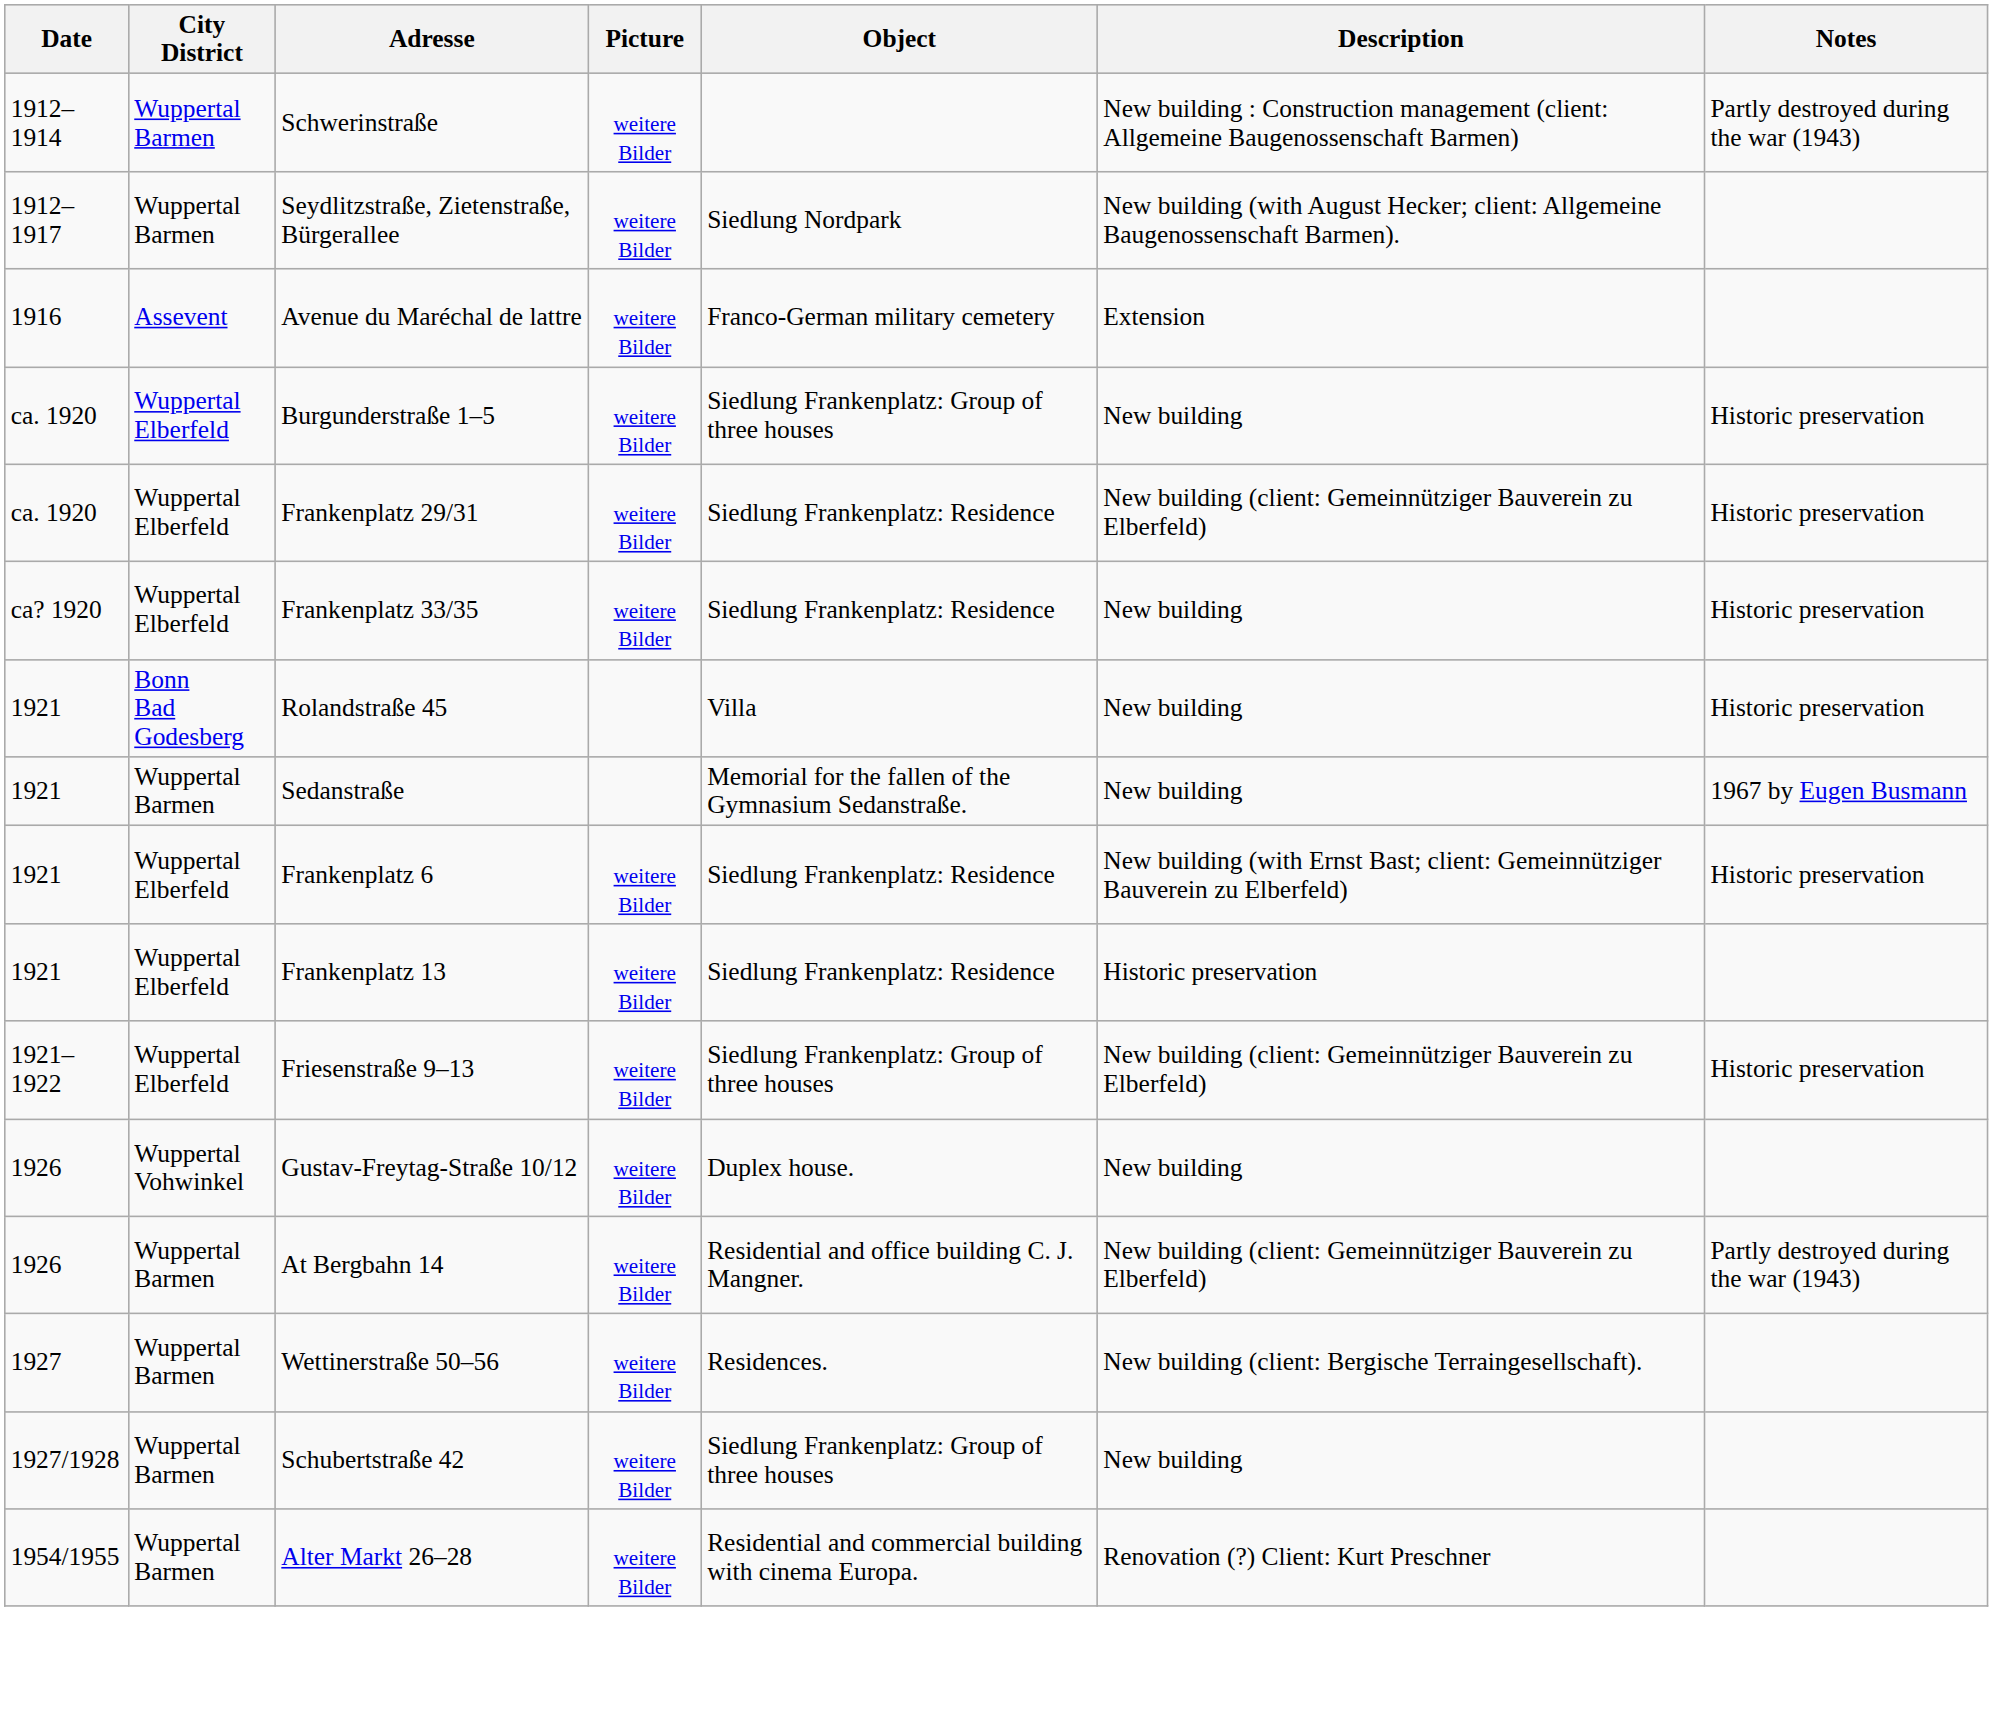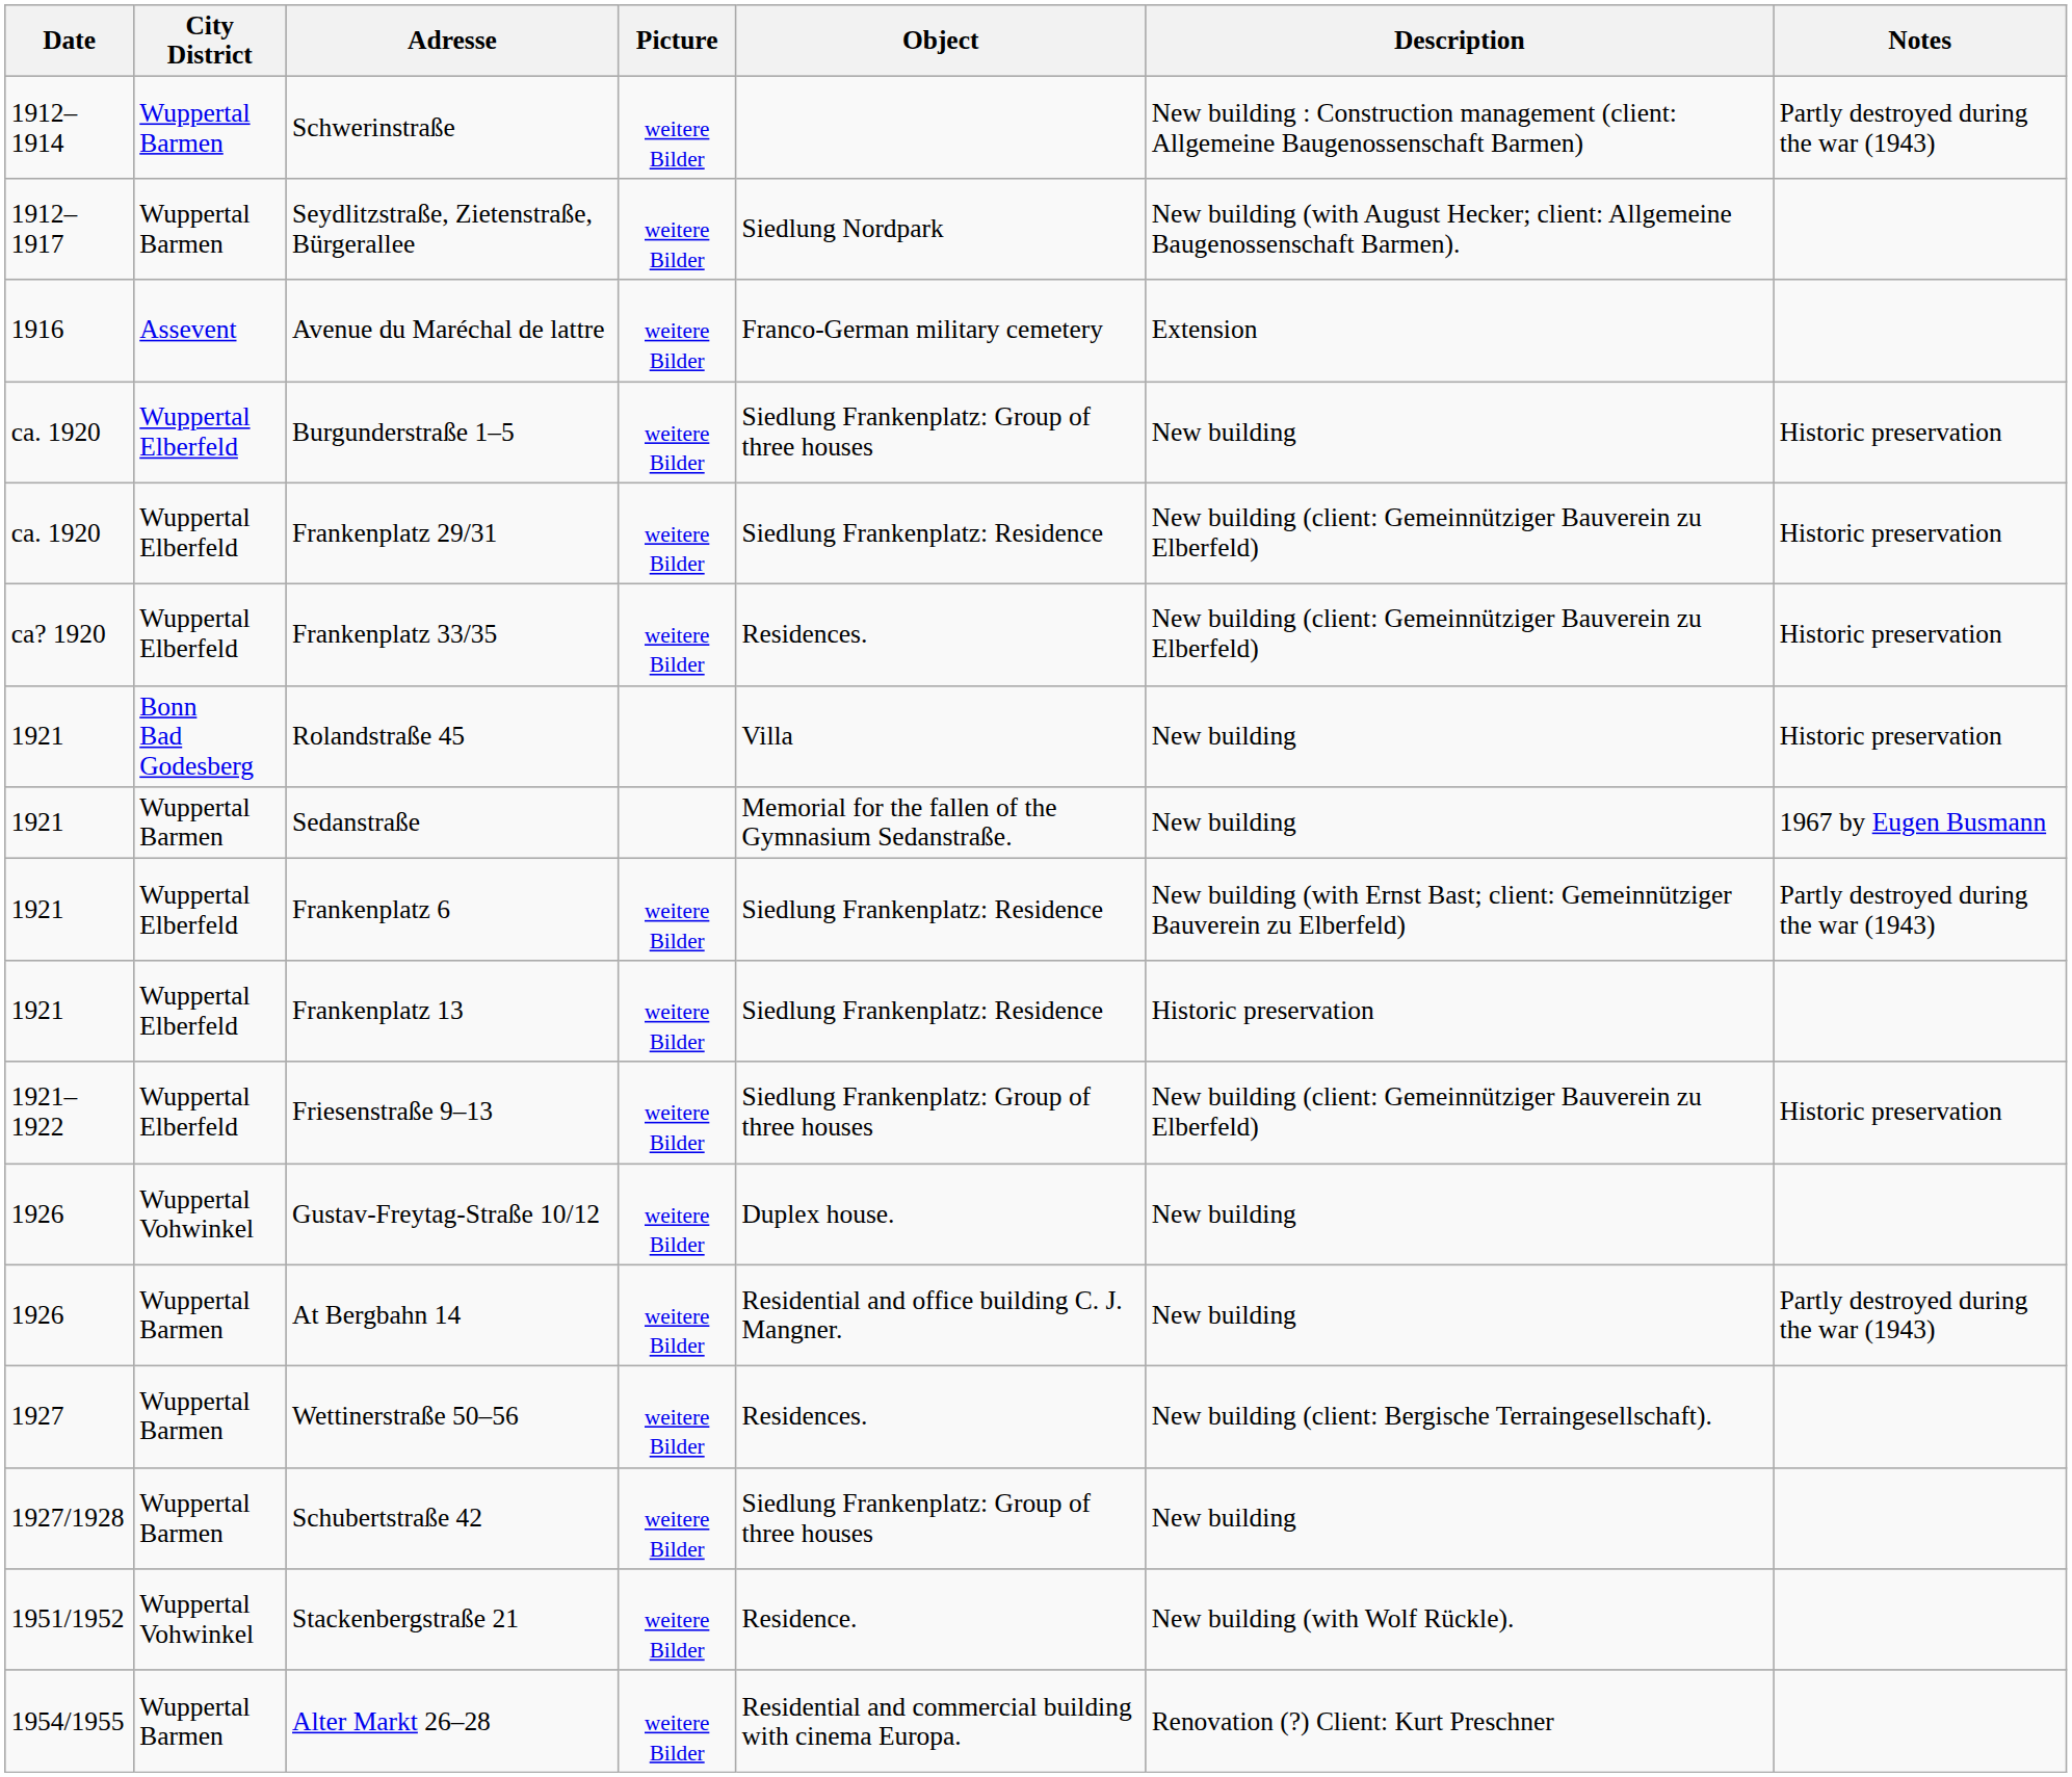Frankenplatz 33/35 | Object: Siedlung Frankenplatz: Residence -> Residences.
Frankenplatz 33/35 | Description: New building -> New building (client: Gemeinnütziger Bauverein zu Elberfeld)
Frankenplatz 6 | Notes: Historic preservation -> Partly destroyed during the war (1943)
At Bergbahn 14 | Description: New building (client: Gemeinnütziger Bauverein zu Elberfeld) -> New building
+ row: 1951/1952 | Wuppertal Vohwinkel | Stackenbergstraße 21 | weitere Bilder | Residence. | New building (with Wolf Rückle).
